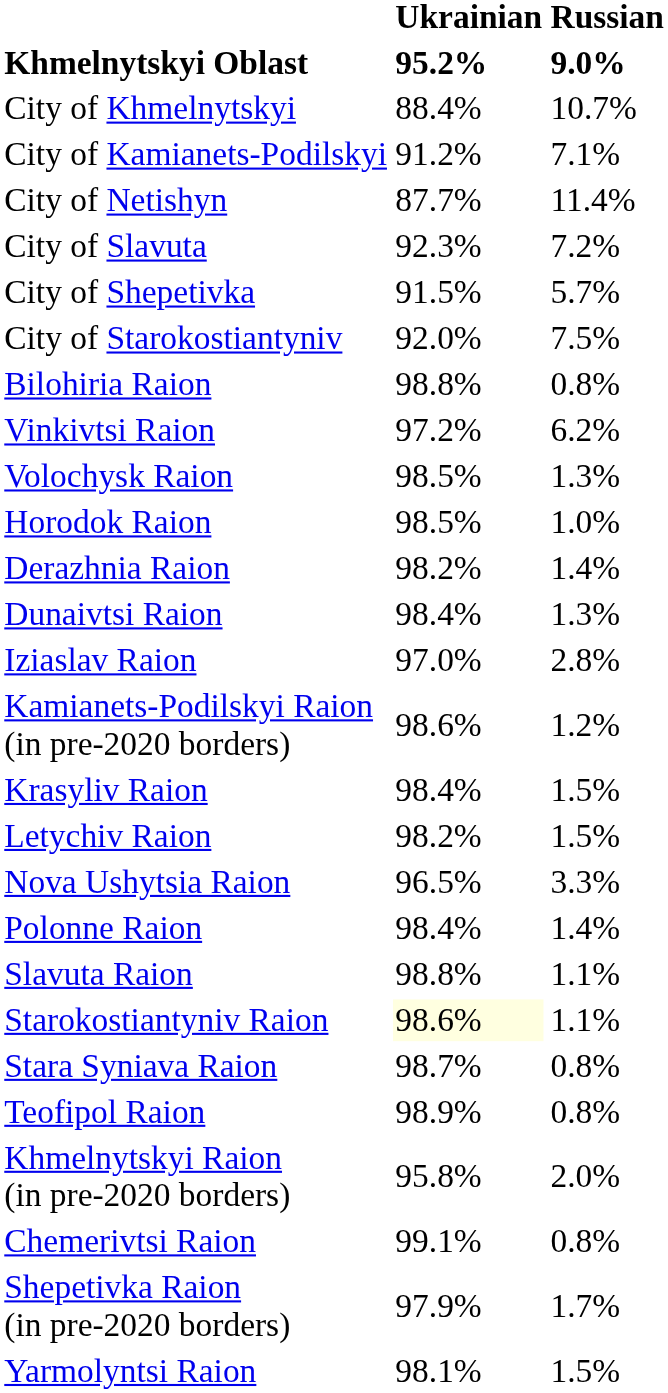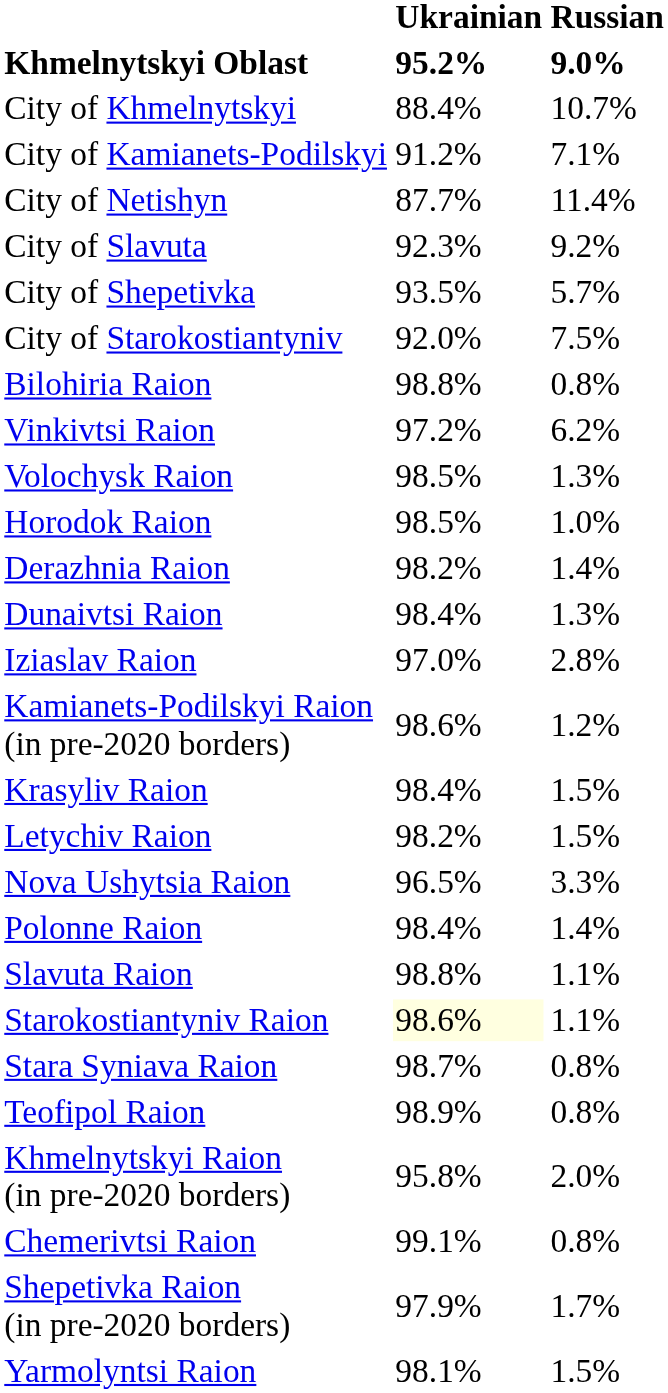City of Slavuta | Russian: 7.2% -> 9.2%
City of Shepetivka | Ukrainian: 91.5% -> 93.5%
